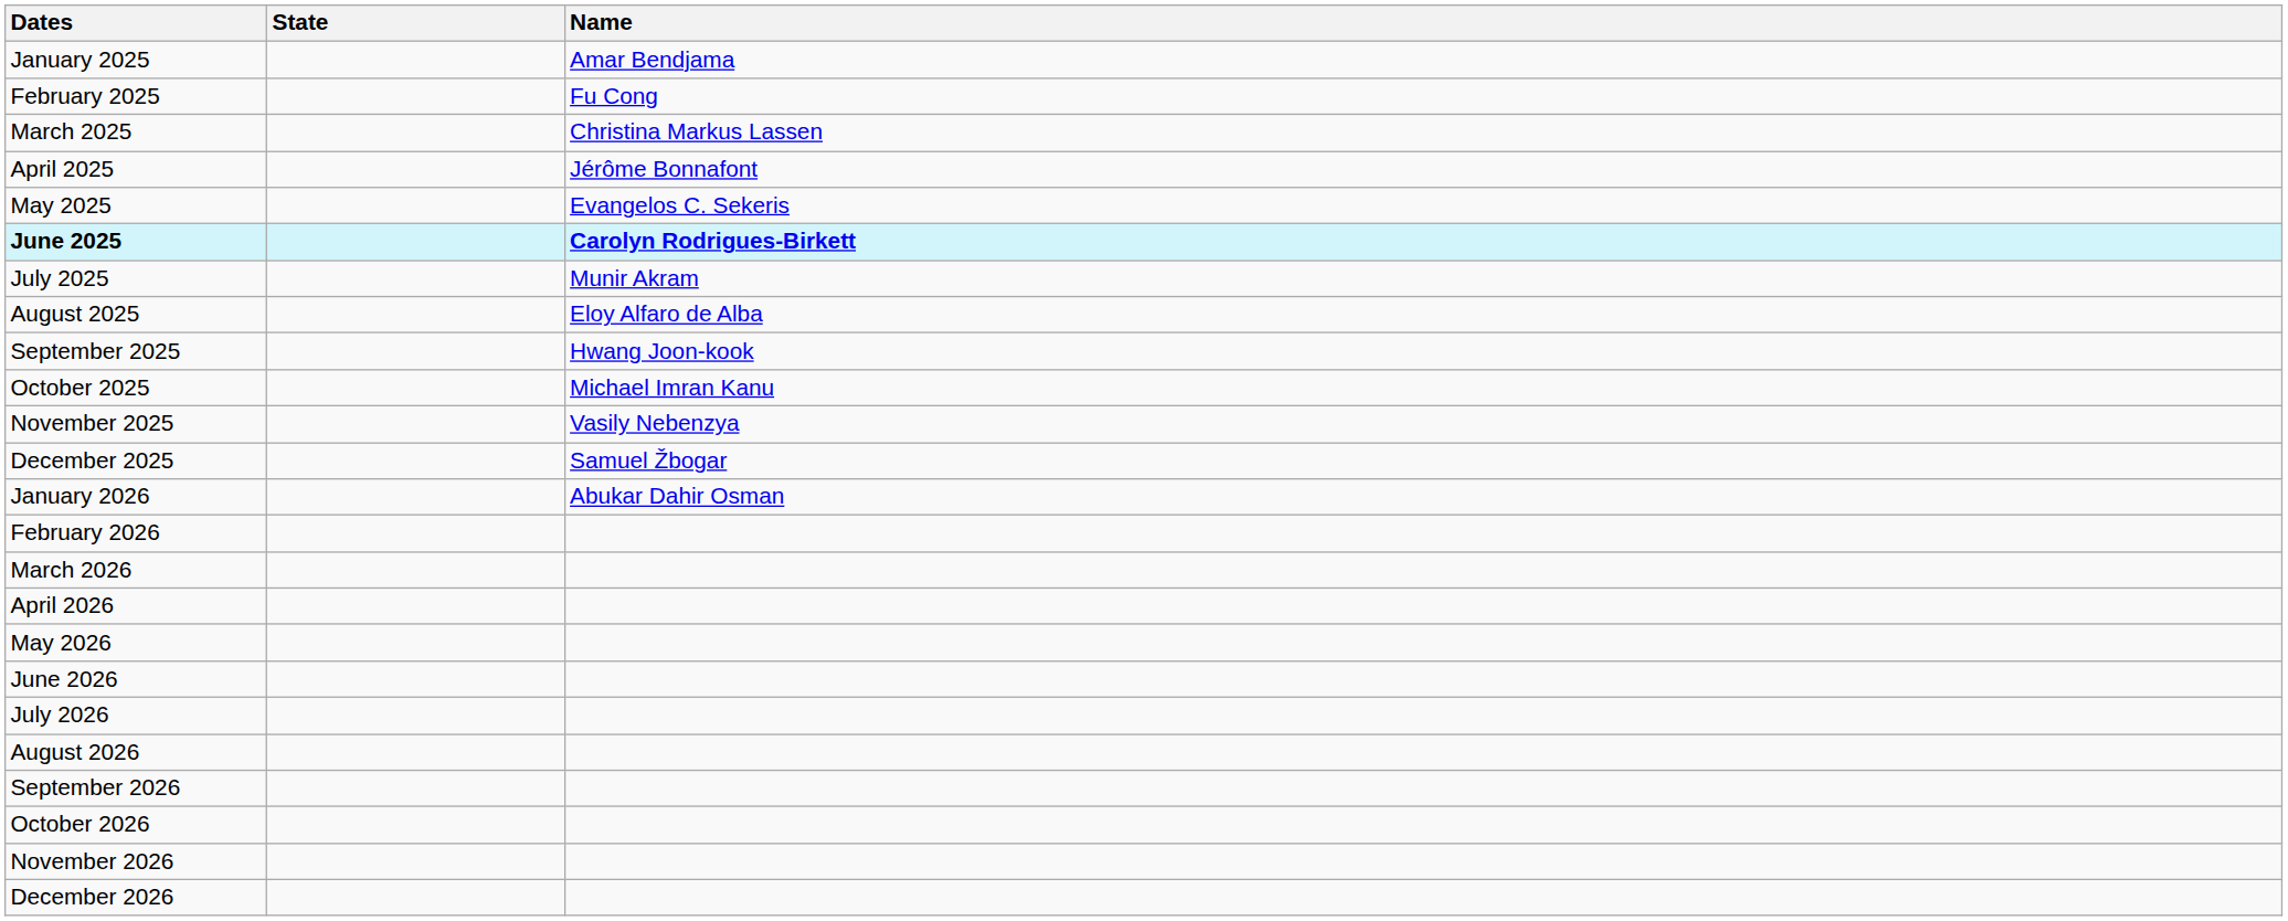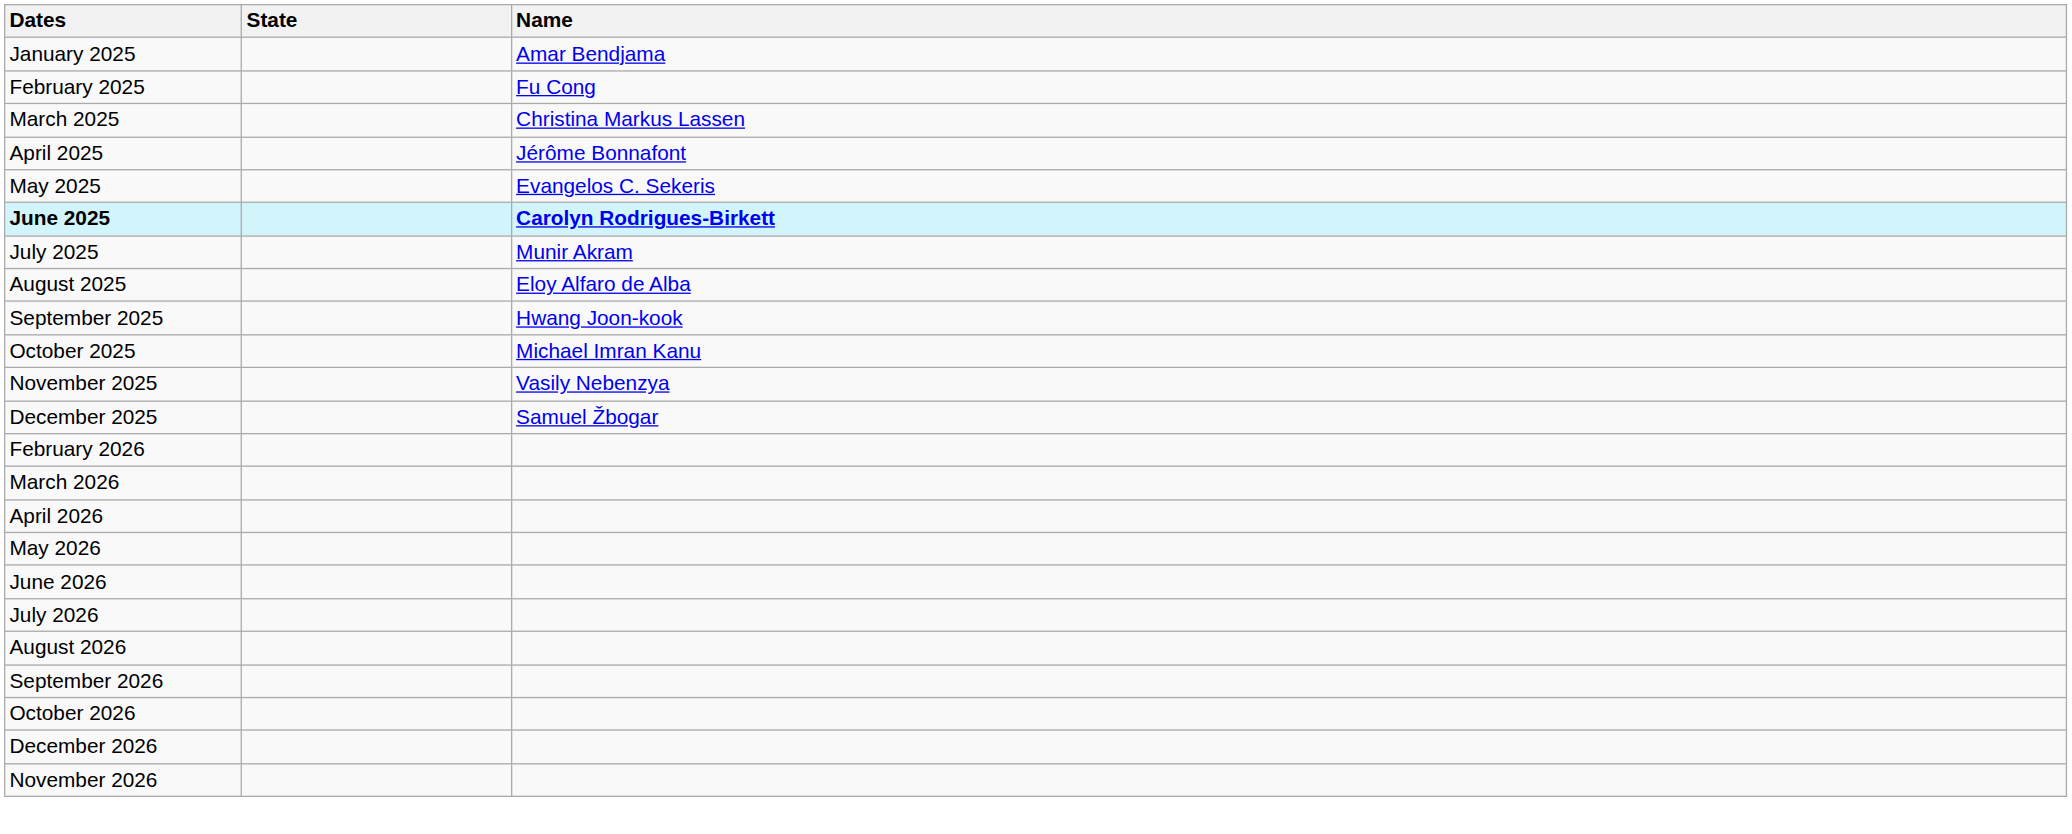- row: January 2026 | Abukar Dahir Osman
rows swapped: November 2026 <-> December 2026
